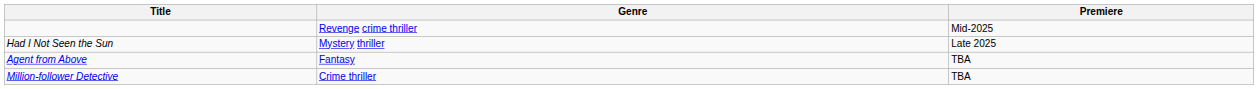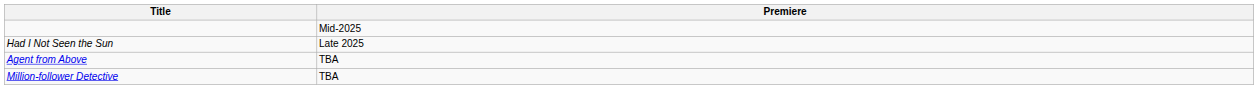- column: Genre | Revenge crime thriller | Mystery thriller | Fantasy | Crime thriller
